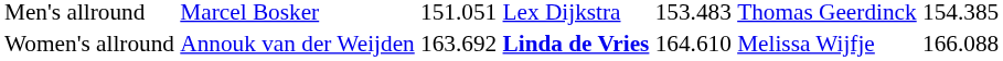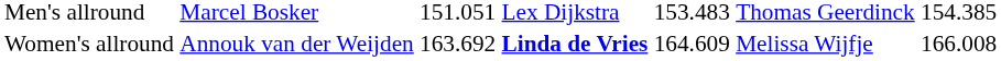Women's allround | column 5: 164.610 -> 164.609
Women's allround | column 7: 166.088 -> 166.008
